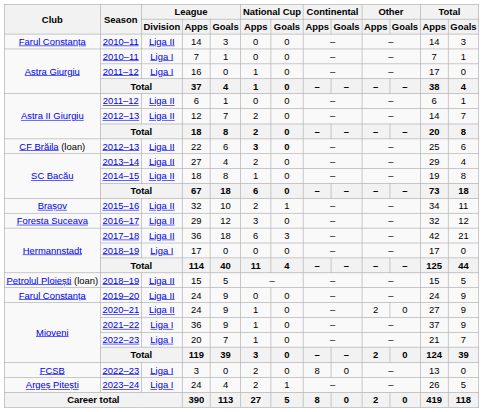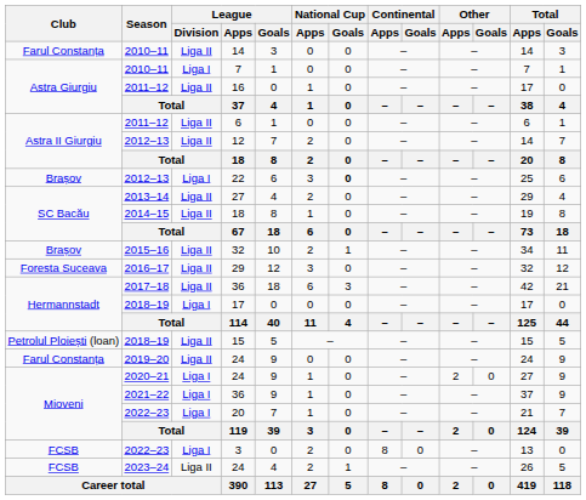16 | League / Division: Liga I -> Liga II
22 | Club: CF Brăila (loan) -> Brașov
22 | League / Division: Liga II -> Liga I
22 | National Cup / Apps: bold -> normal
2020–21 / 24 | League / Division: Liga II -> Liga I
2023–24 / 24 | Club: Argeș Pitești -> FCSB
2023–24 / 24 | League / Division: Liga I -> Liga II
